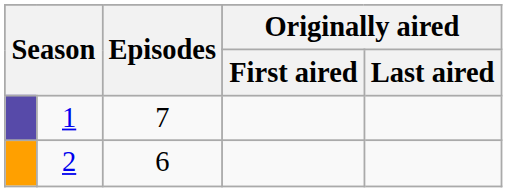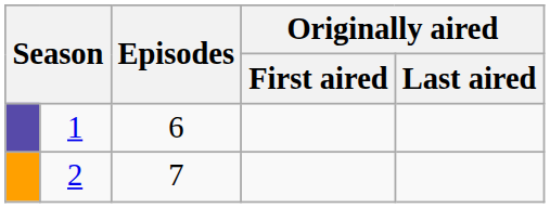1 | Episodes: 7 -> 6
2 | Episodes: 6 -> 7
